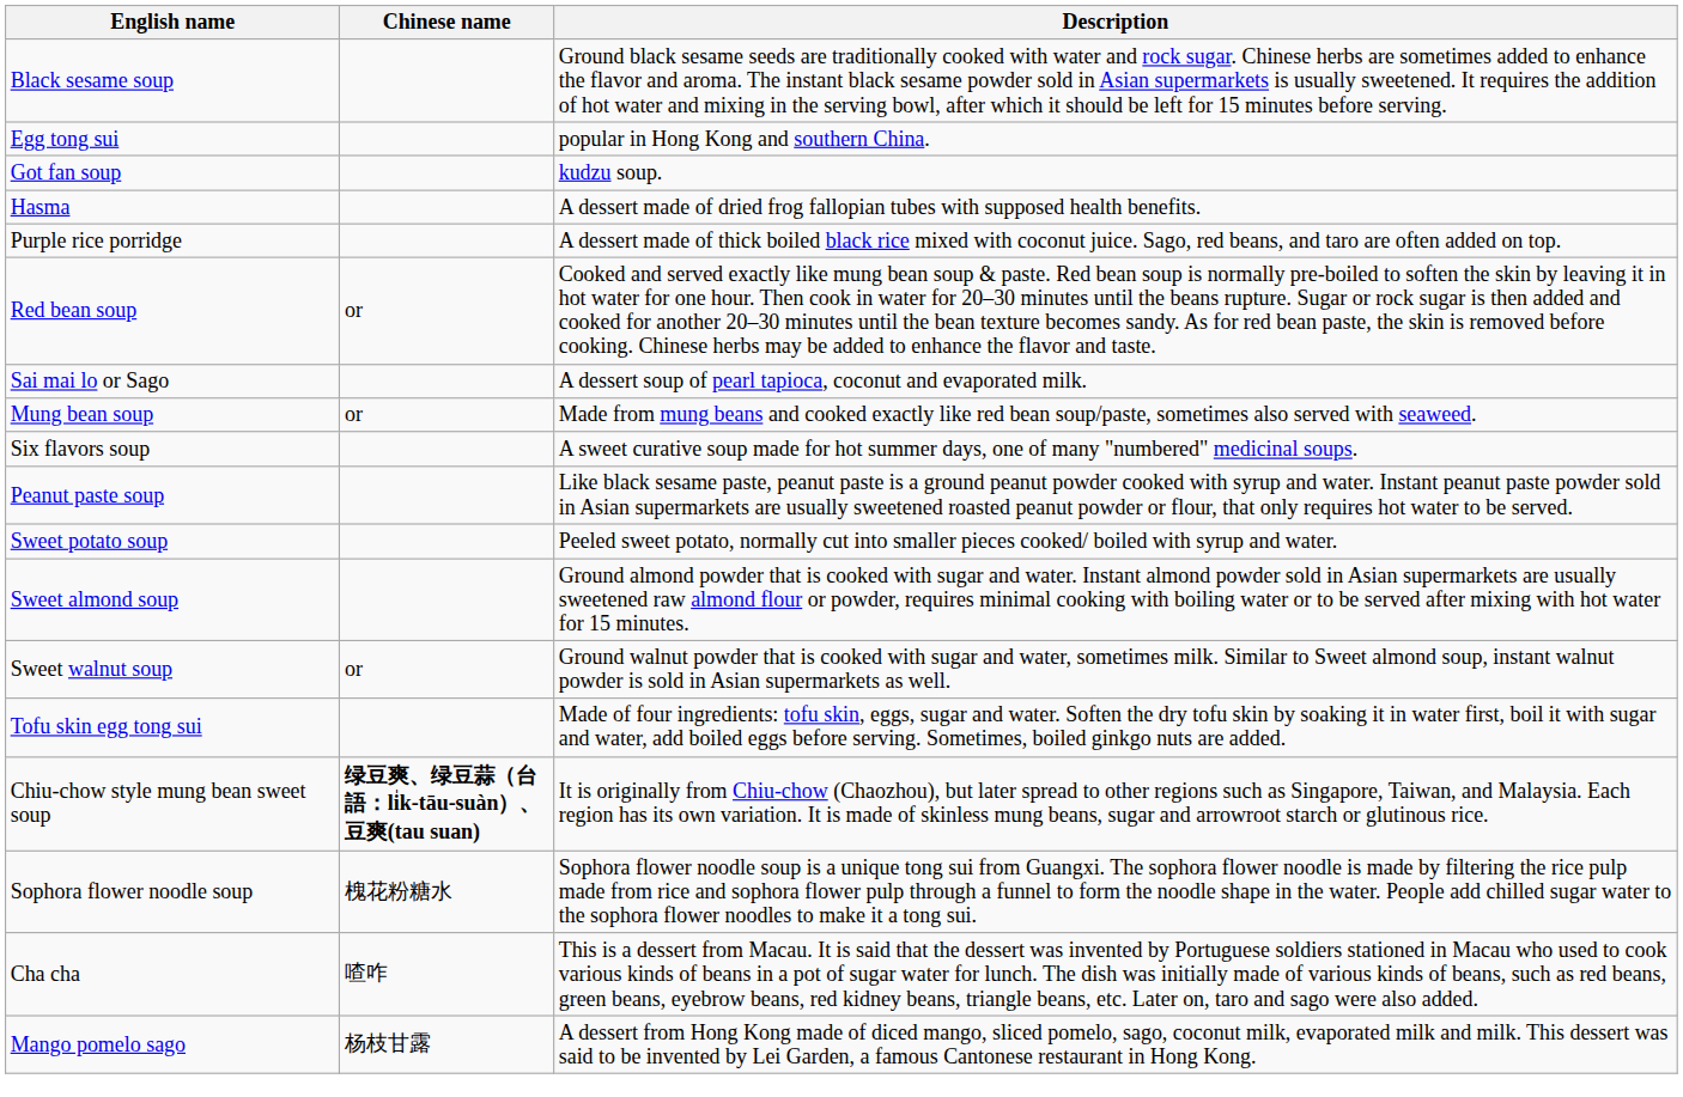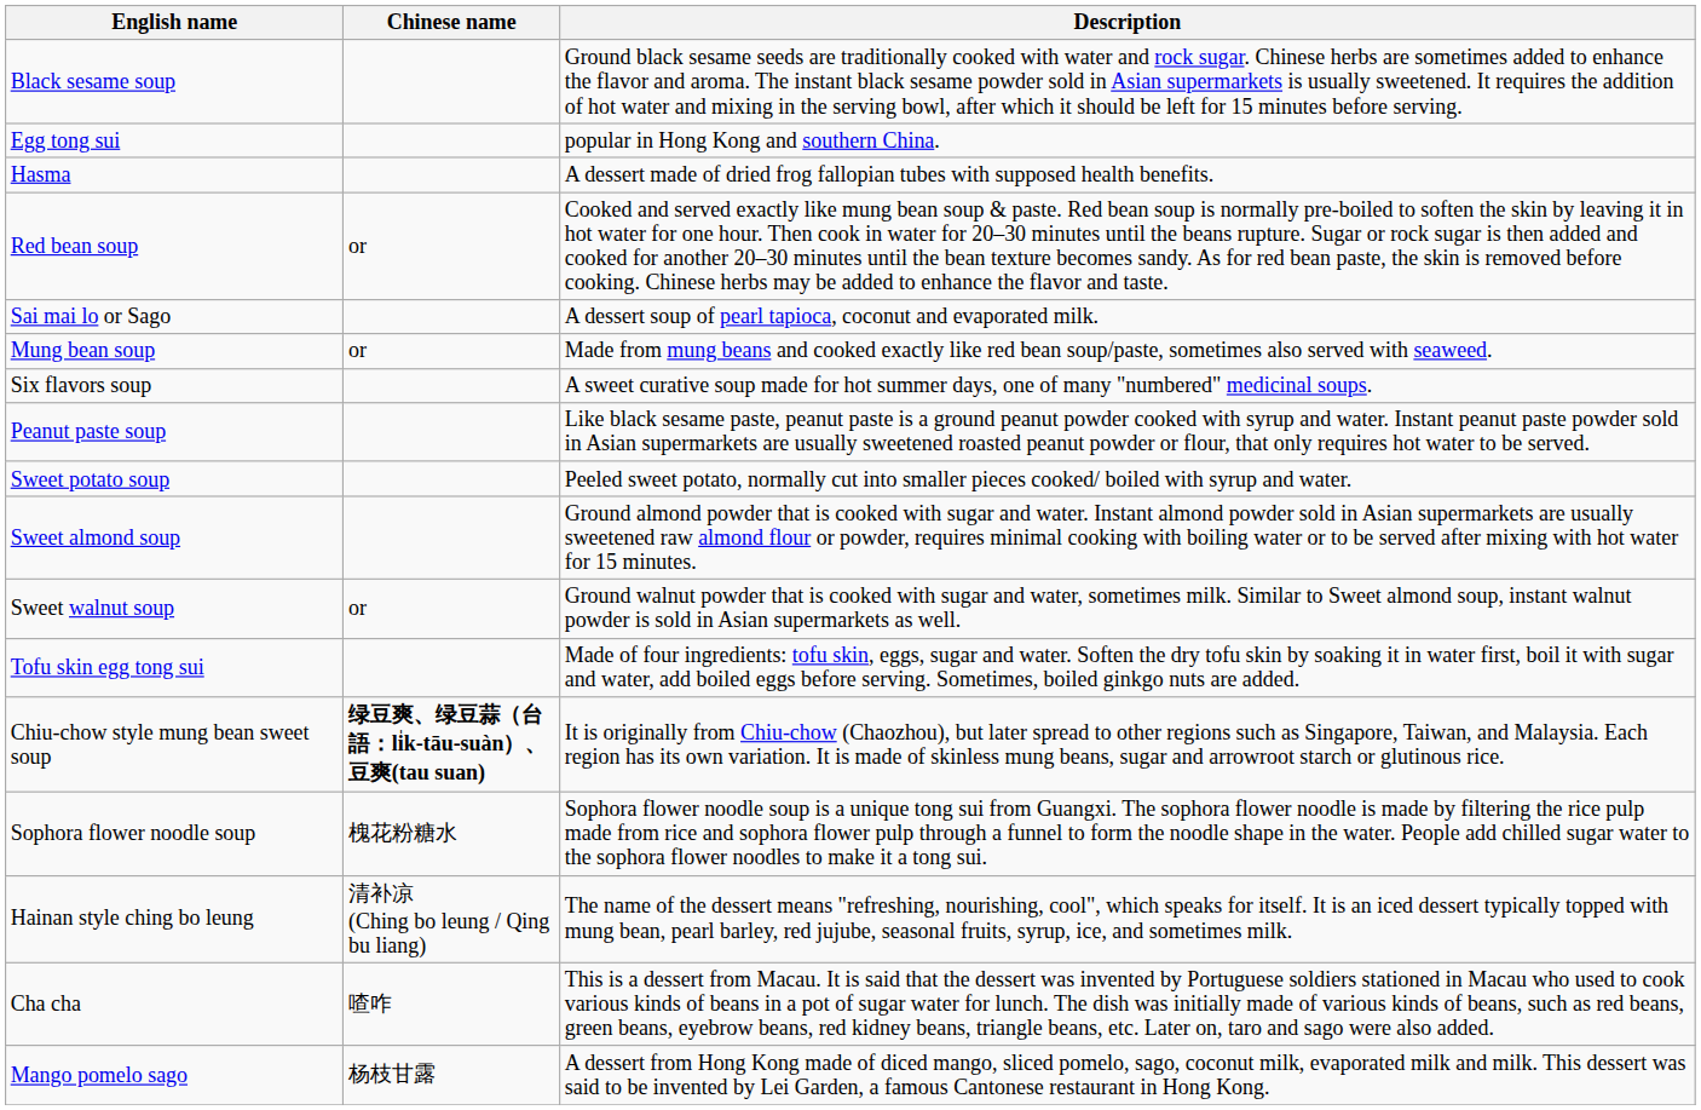- row: Got fan soup | kudzu soup.
- row: Purple rice porridge | A dessert made of thick boiled black rice mixed with coconut juice. Sago, red beans, and taro are often added on top.
+ row: Hainan style ching bo leung | 清补凉 (Ching bo leung / Qing bu liang) | The name of the dessert means "refreshing, nourishing, cool", which speaks for itself. It is an iced dessert typically topped with mung bean, pearl barley, red jujube, seasonal fruits, syrup, ice, and sometimes milk.
